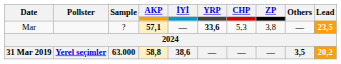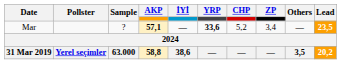Mar | CHP: 5,3 -> 5,2
Mar | ZP: 3,8 -> 3,4
